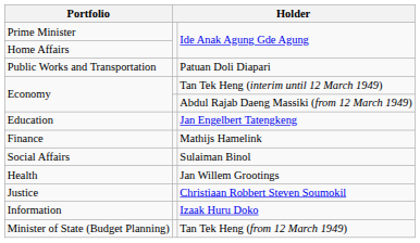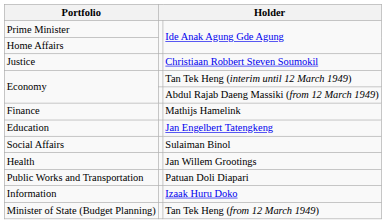rows swapped: Justice <-> Public Works and Transportation
rows swapped: Finance <-> Education
